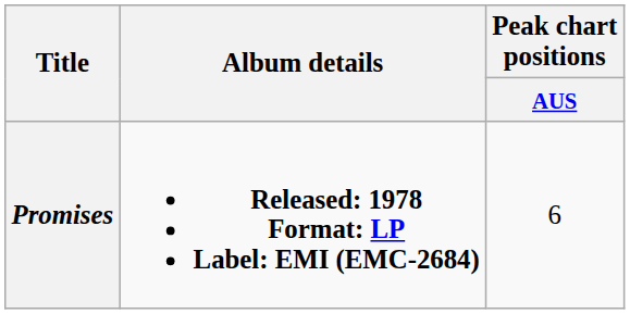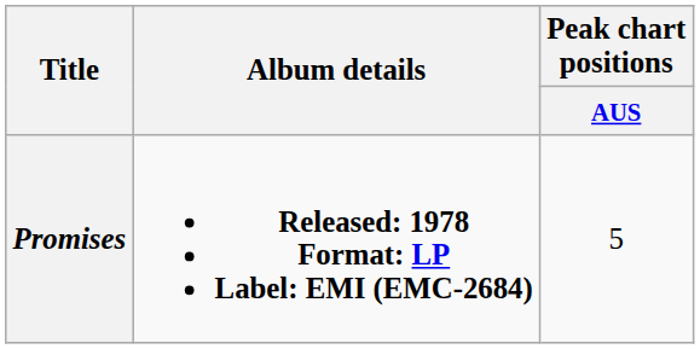Promises | Peak chart positions / AUS: 6 -> 5
